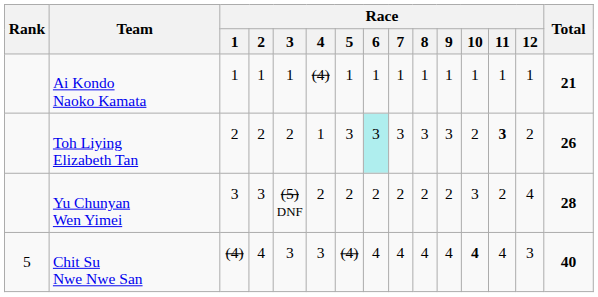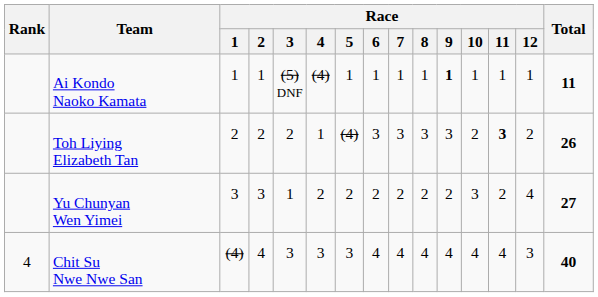Ai Kondo Naoko Kamata | Race / 3: 1 -> (5) DNF
Ai Kondo Naoko Kamata | Race / 9: normal -> bold
Ai Kondo Naoko Kamata | Total: 21 -> 11
Toh Liying Elizabeth Tan | Race / 5: 3 -> (4)
Toh Liying Elizabeth Tan | Race / 6: paleturquoise background -> no background
Yu Chunyan Wen Yimei | Race / 3: (5) DNF -> 1
Yu Chunyan Wen Yimei | Total: 28 -> 27
Chit Su Nwe Nwe San | Rank: 5 -> 4
Chit Su Nwe Nwe San | Race / 5: (4) -> 3
Chit Su Nwe Nwe San | Race / 10: bold -> normal
